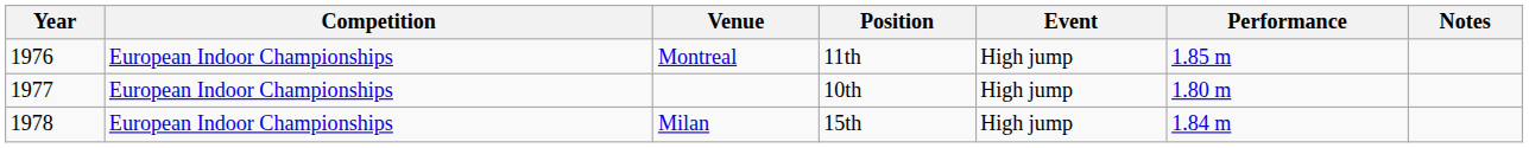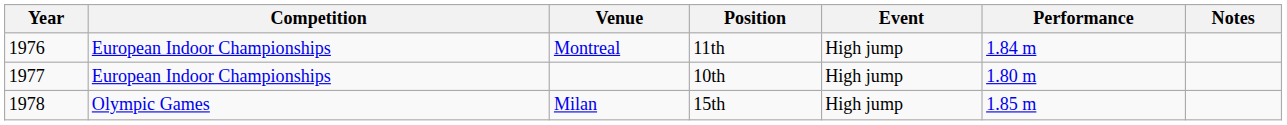Montreal | Performance: 1.85 m -> 1.84 m
Milan | Competition: European Indoor Championships -> Olympic Games
Milan | Performance: 1.84 m -> 1.85 m
